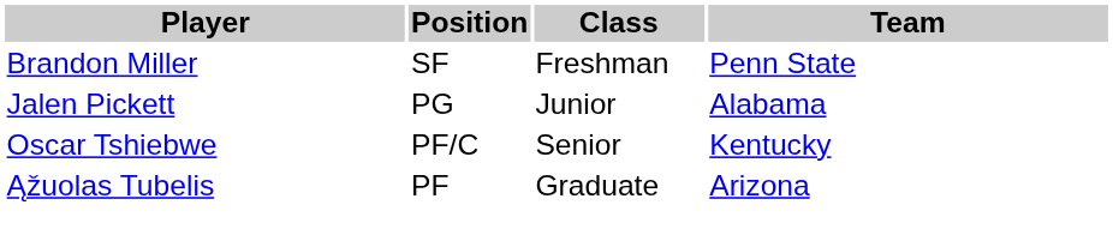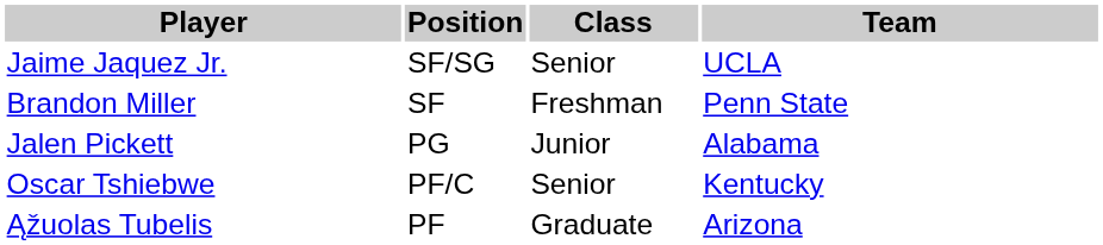+ row: Jaime Jaquez Jr. | SF/SG | Senior | UCLA
